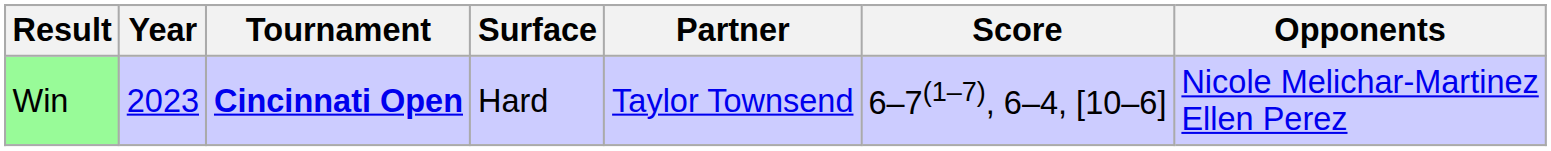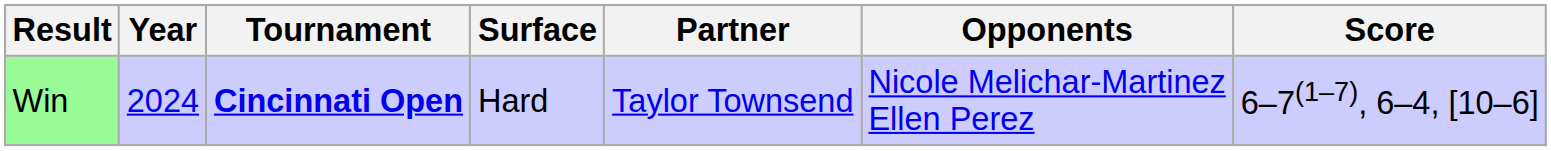columns swapped: Opponents <-> Score
Win | Year: 2023 -> 2024
